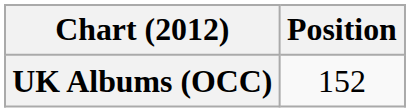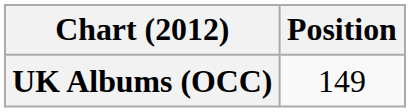UK Albums (OCC) | Position: 152 -> 149
